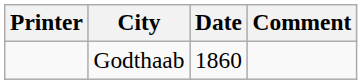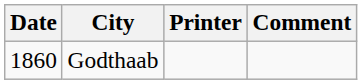columns swapped: Date <-> Printer
